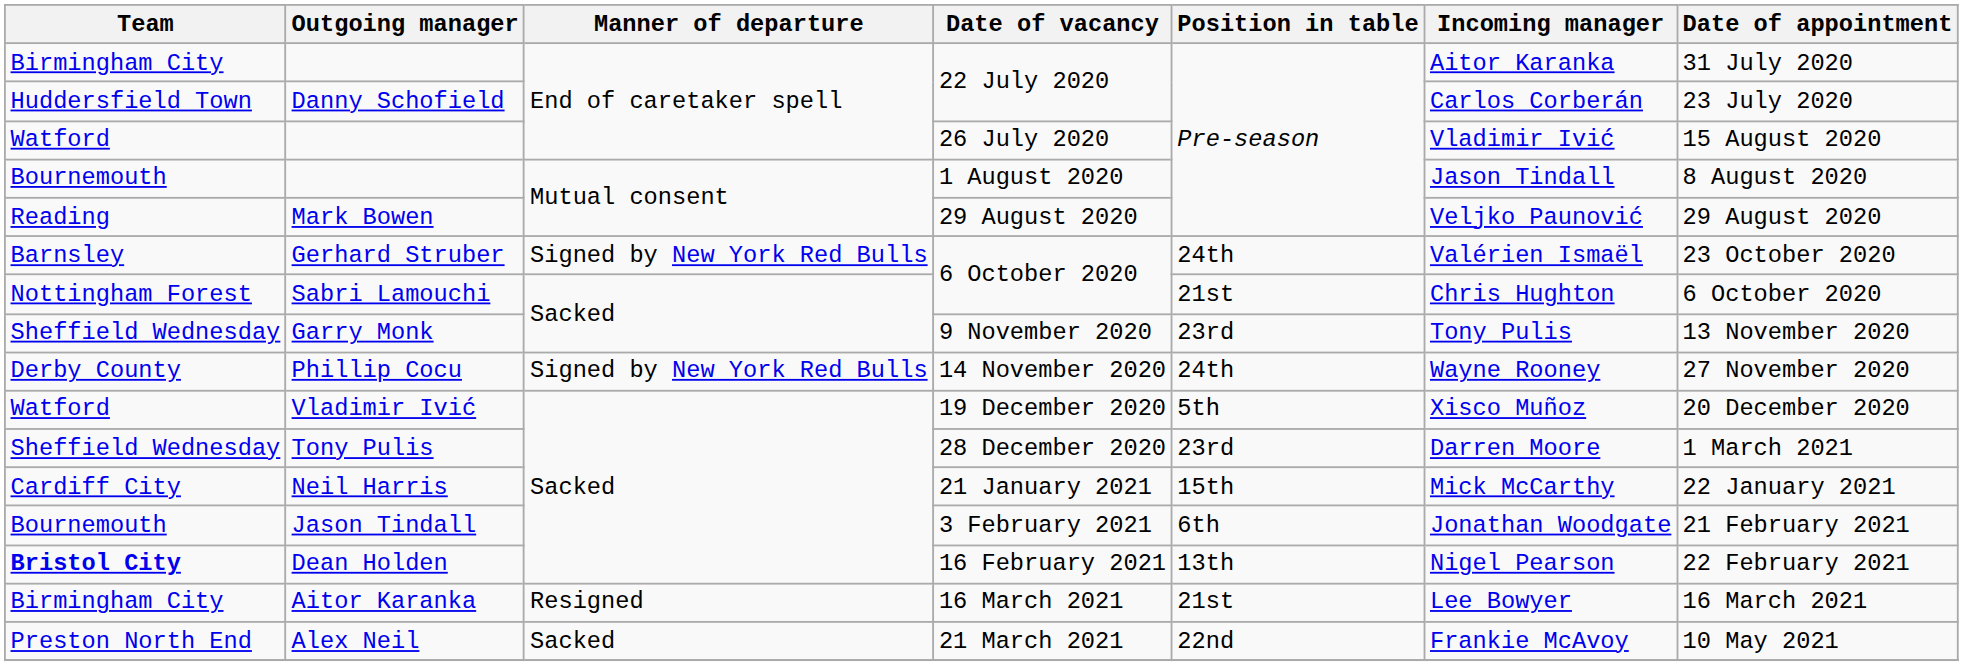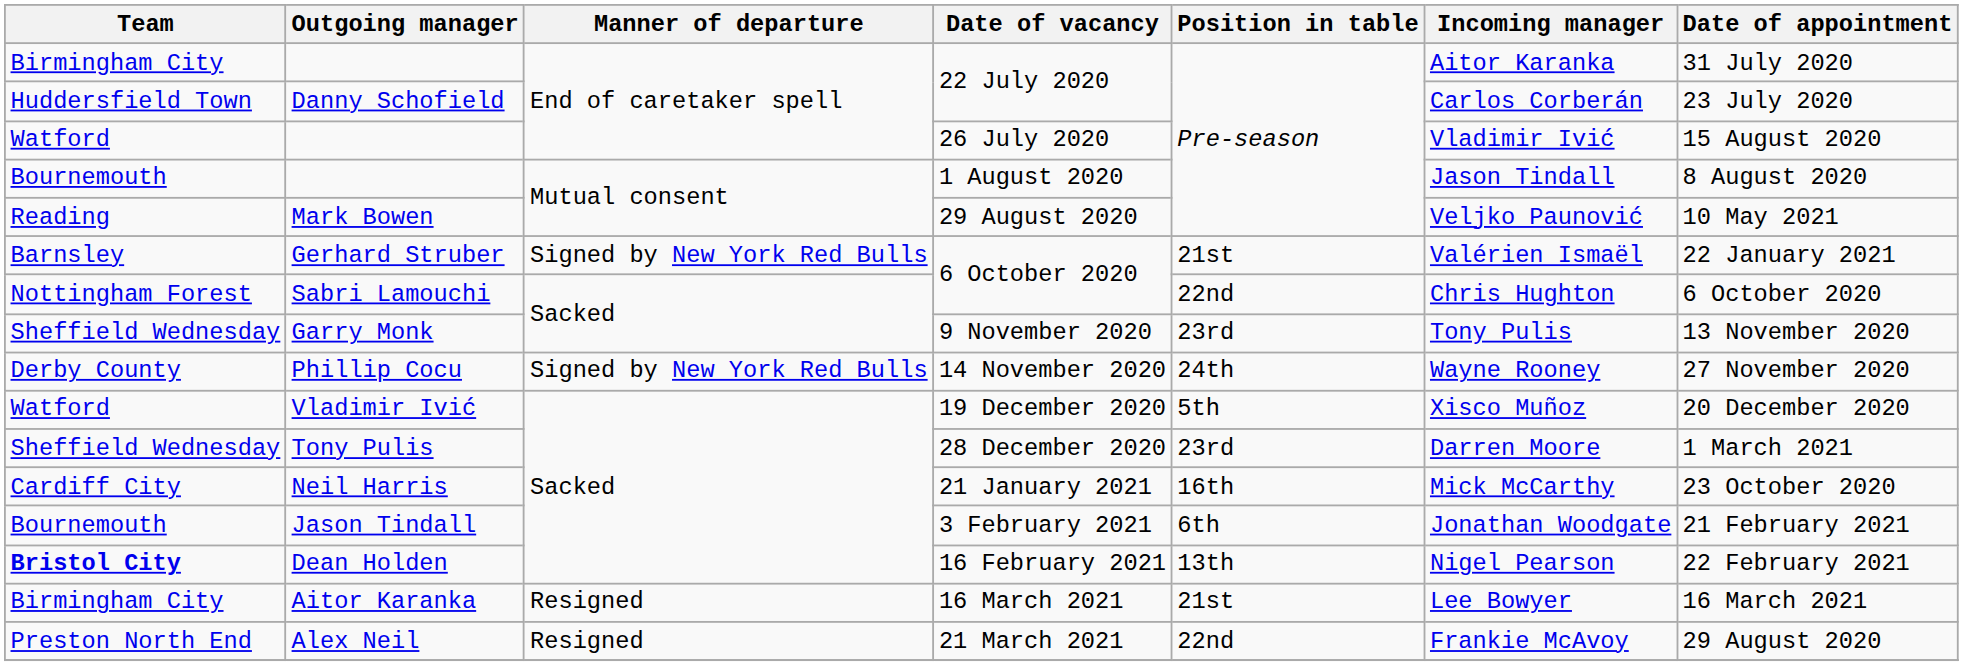Mark Bowen | Date of appointment: 29 August 2020 -> 10 May 2021
Gerhard Struber | Position in table: 24th -> 21st
Gerhard Struber | Date of appointment: 23 October 2020 -> 22 January 2021
Sabri Lamouchi | Position in table: 21st -> 22nd
Neil Harris | Position in table: 15th -> 16th
Neil Harris | Date of appointment: 22 January 2021 -> 23 October 2020
Alex Neil | Manner of departure: Sacked -> Resigned
Alex Neil | Date of appointment: 10 May 2021 -> 29 August 2020
